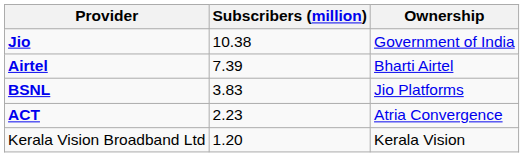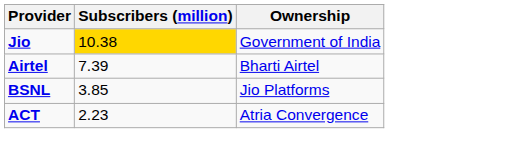Jio | Subscribers (million): no background -> gold background
BSNL | Subscribers (million): 3.83 -> 3.85
- row: Kerala Vision Broadband Ltd | 1.20 | Kerala Vision
